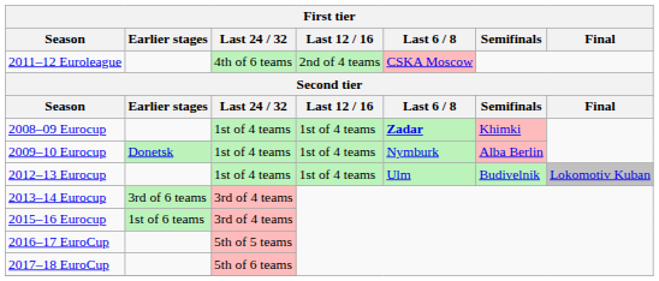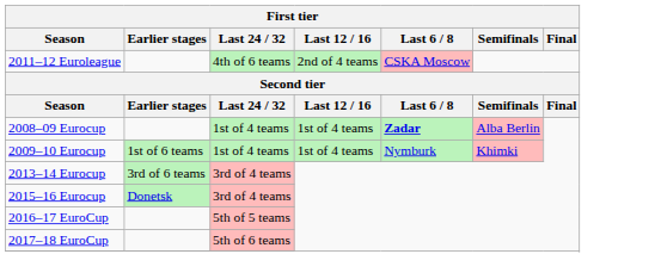2008–09 Eurocup | Semifinals: Khimki -> Alba Berlin
2009–10 Eurocup | Earlier stages: Donetsk -> 1st of 6 teams
2009–10 Eurocup | Semifinals: Alba Berlin -> Khimki
- row: 2012–13 Eurocup | 1st of 4 teams | 1st of 4 teams | Ulm | Budivelnik | Lokomotiv Kuban
2015–16 Eurocup | Earlier stages: 1st of 6 teams -> Donetsk
